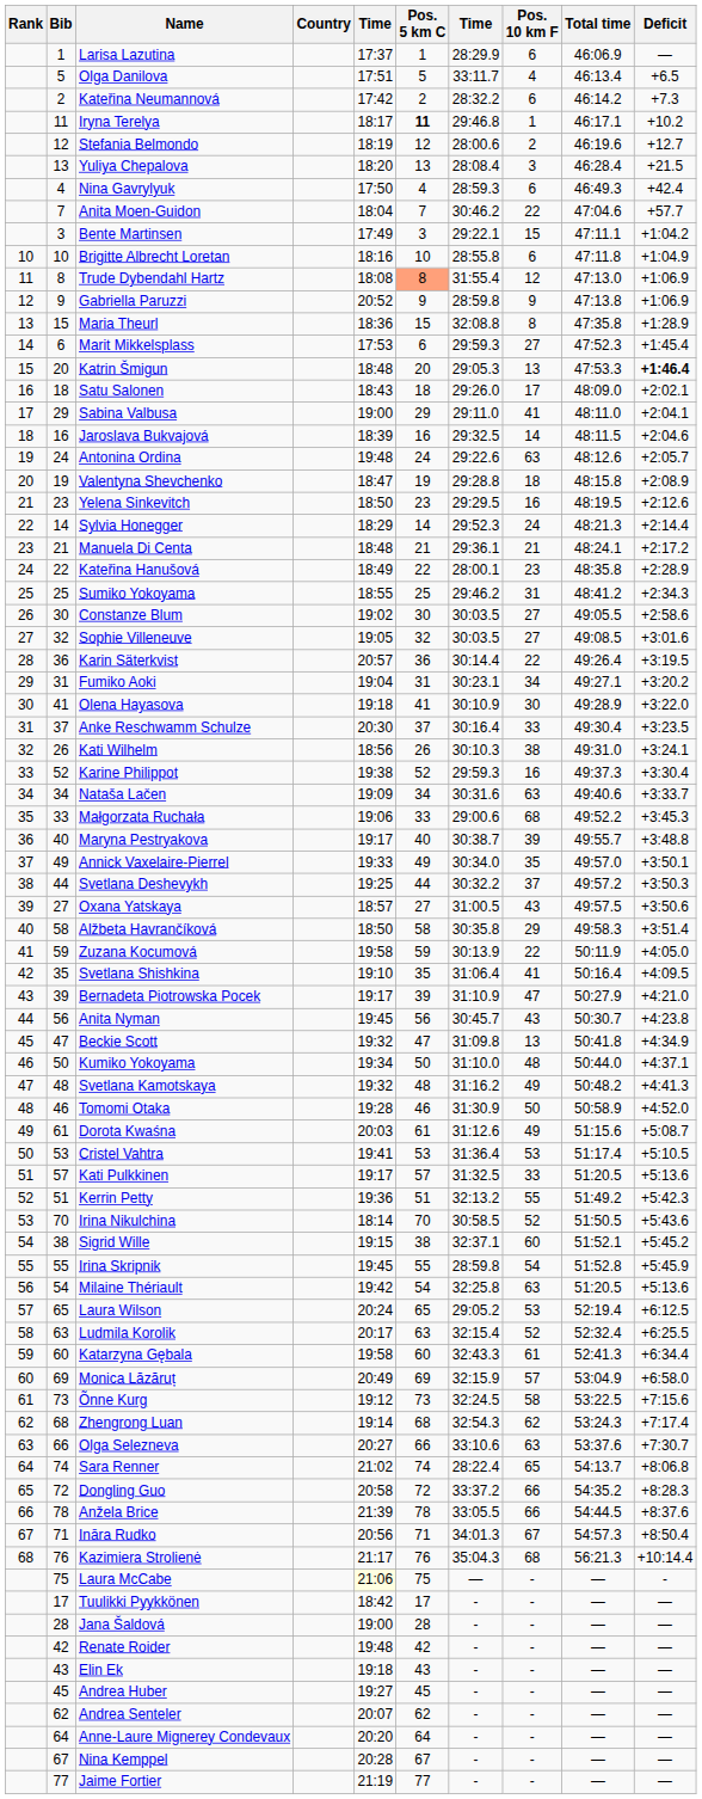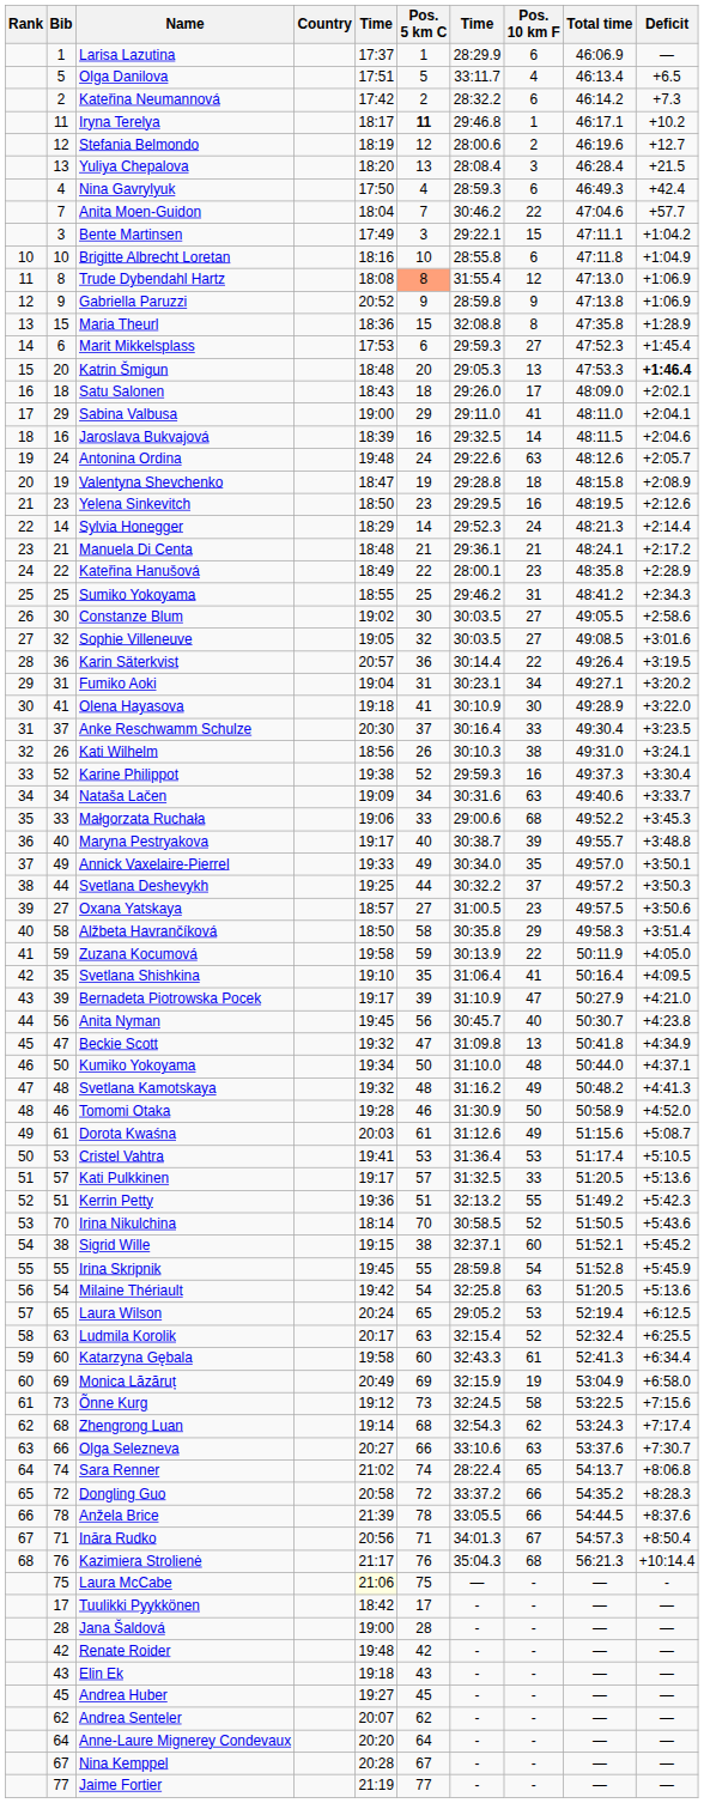Oxana Yatskaya | Pos. 10 km F: 43 -> 23
Anita Nyman | Pos. 10 km F: 43 -> 40
Monica Lăzăruț | Pos. 10 km F: 57 -> 19
